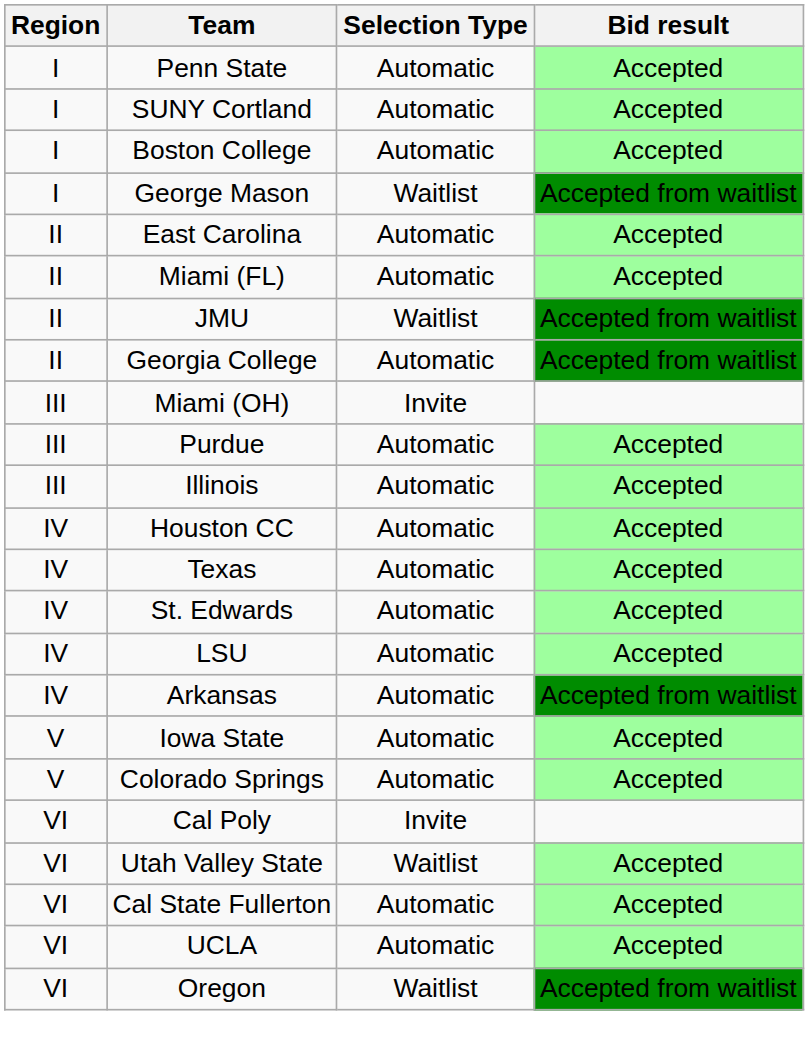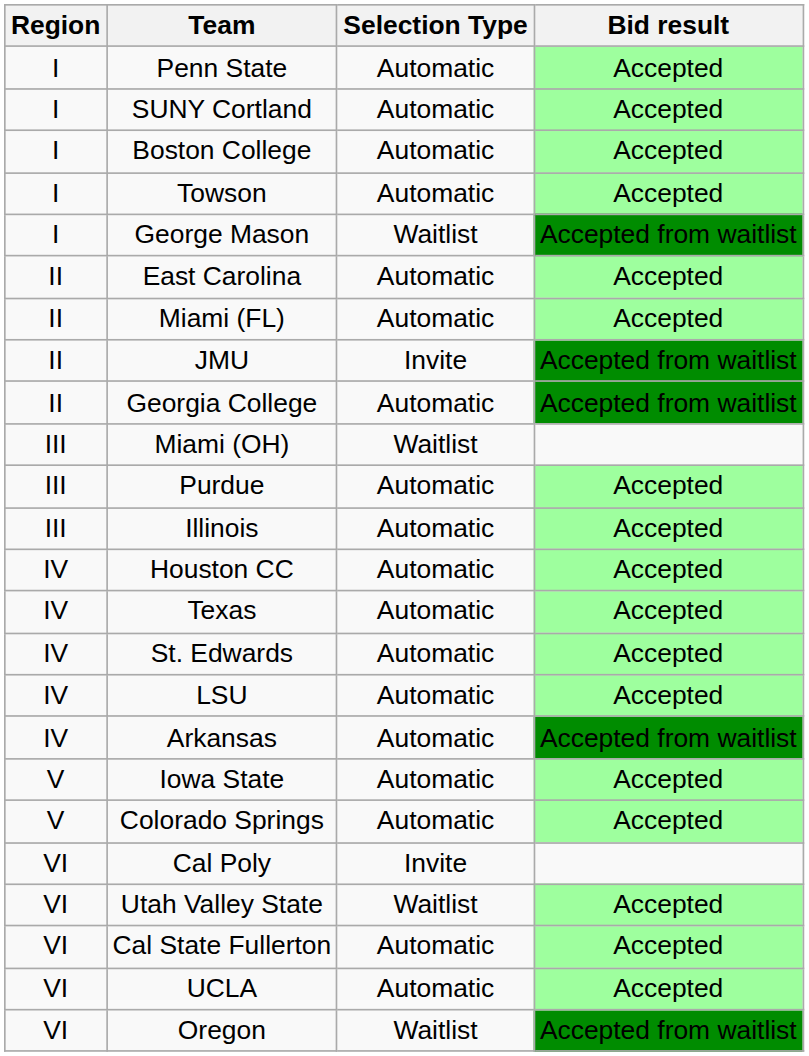+ row: I | Towson | Automatic | Accepted
JMU | Selection Type: Waitlist -> Invite
Miami (OH) | Selection Type: Invite -> Waitlist
